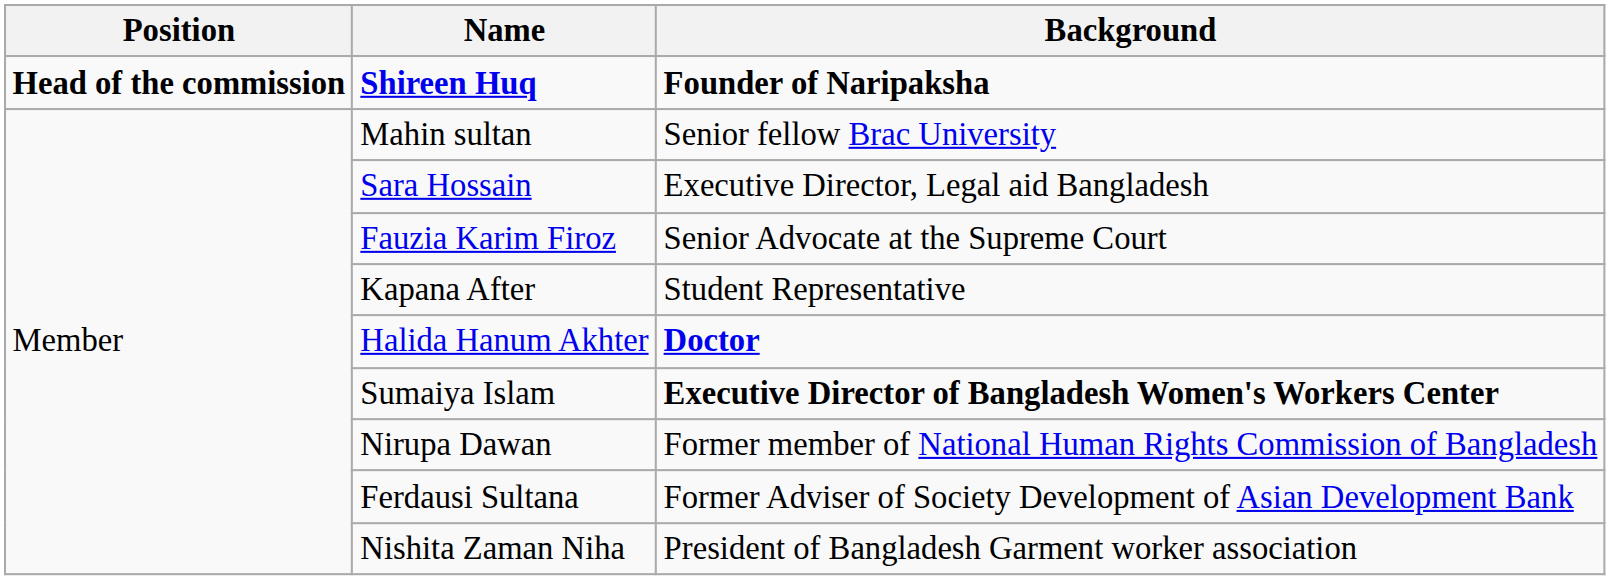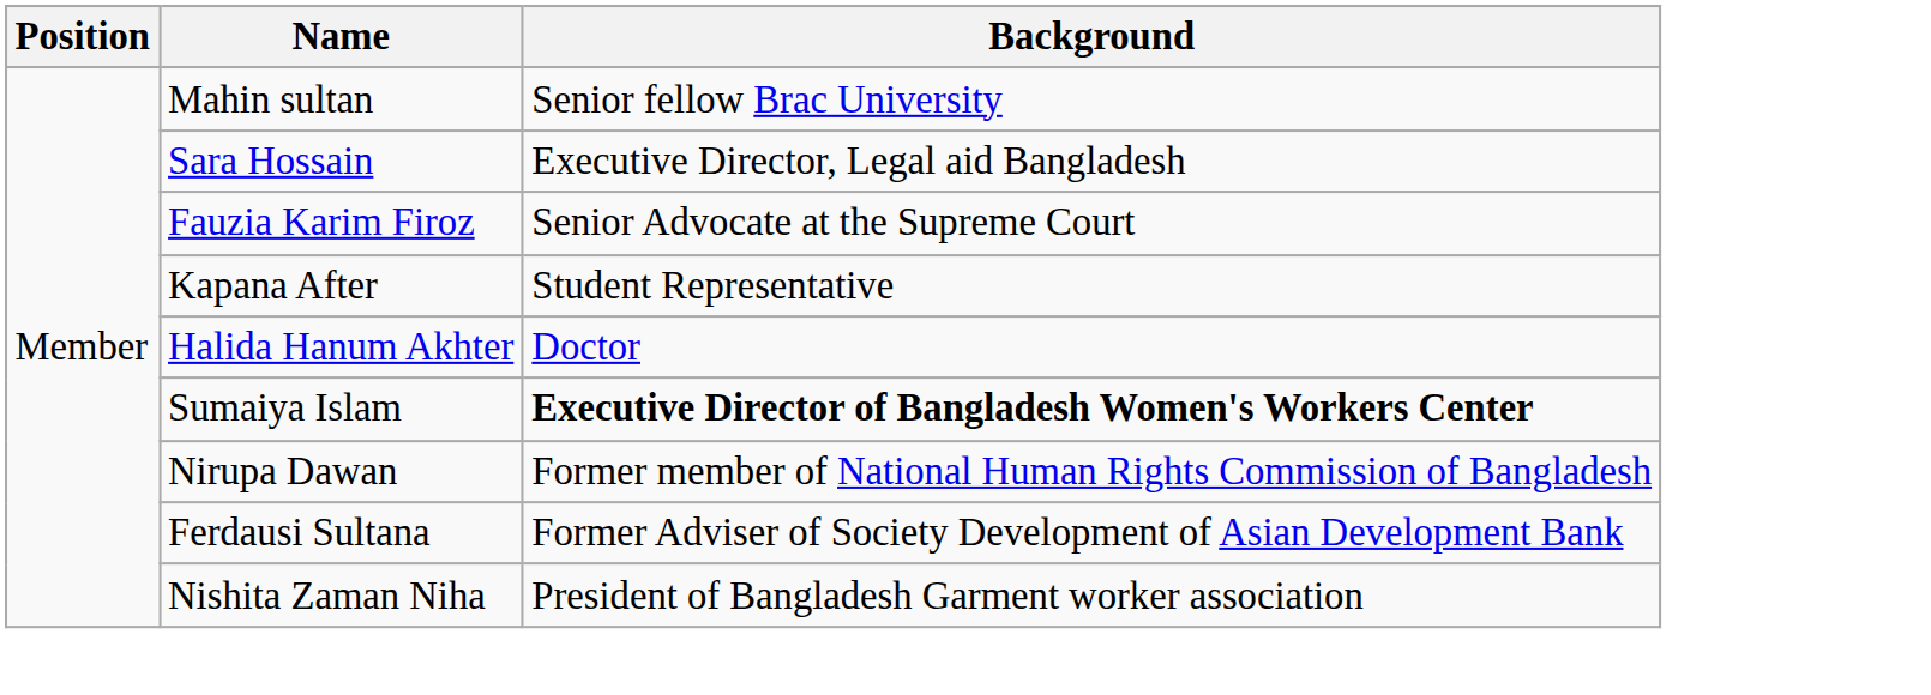- row: Head of the commission | Shireen Huq | Founder of Naripaksha
Halida Hanum Akhter | Background: bold -> normal
